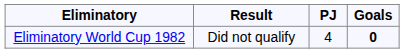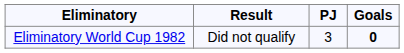Eliminatory World Cup 1982 | PJ: 4 -> 3
